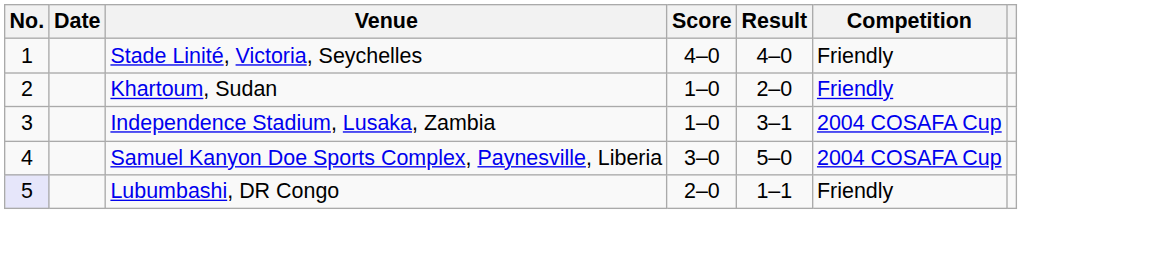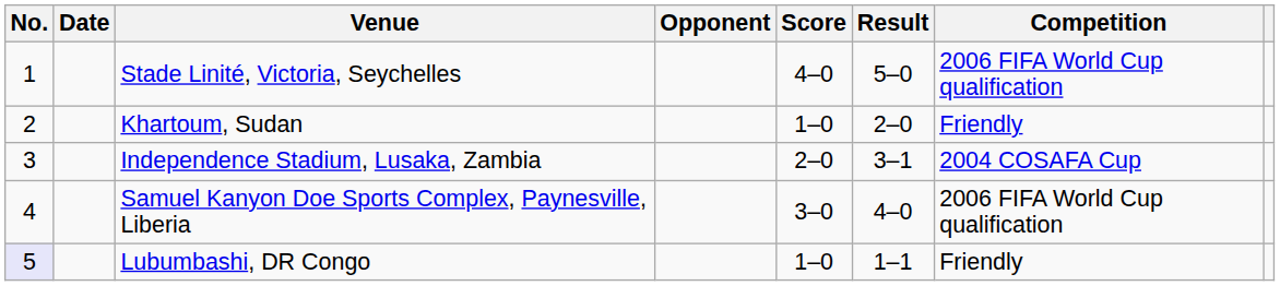+ column: Opponent
Stade Linité, Victoria, Seychelles | Result: 4–0 -> 5–0
Stade Linité, Victoria, Seychelles | Competition: Friendly -> 2006 FIFA World Cup qualification
Independence Stadium, Lusaka, Zambia | Score: 1–0 -> 2–0
Samuel Kanyon Doe Sports Complex, Paynesville, Liberia | Result: 5–0 -> 4–0
Samuel Kanyon Doe Sports Complex, Paynesville, Liberia | Competition: 2004 COSAFA Cup -> 2006 FIFA World Cup qualification
Lubumbashi, DR Congo | Score: 2–0 -> 1–0
